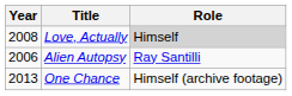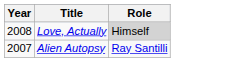Alien Autopsy | Year: 2006 -> 2007
- row: 2013 | One Chance | Himself (archive footage)
